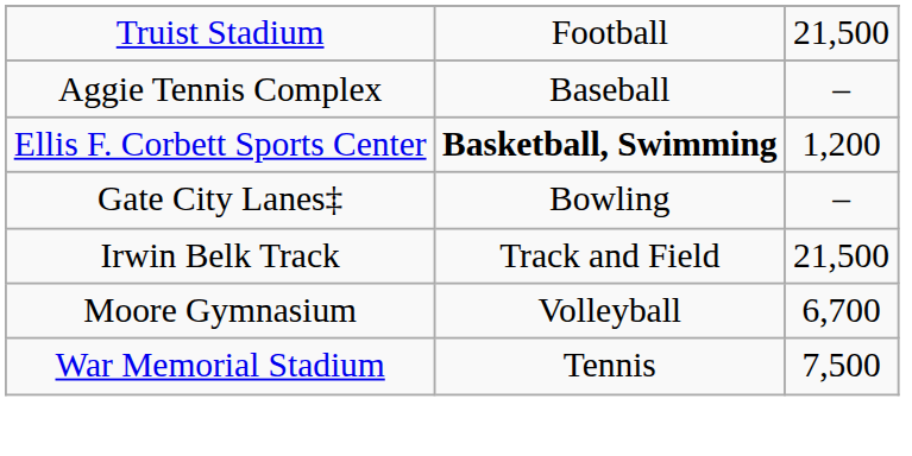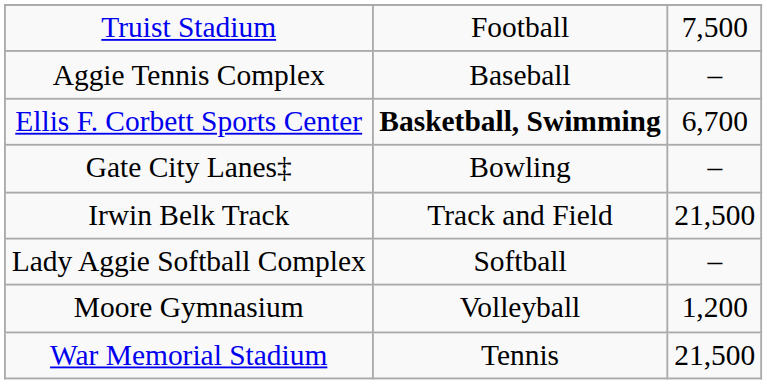Truist Stadium | column 3: 21,500 -> 7,500
Ellis F. Corbett Sports Center | column 3: 1,200 -> 6,700
+ row: Lady Aggie Softball Complex | Softball | –
Moore Gymnasium | column 3: 6,700 -> 1,200
War Memorial Stadium | column 3: 7,500 -> 21,500
